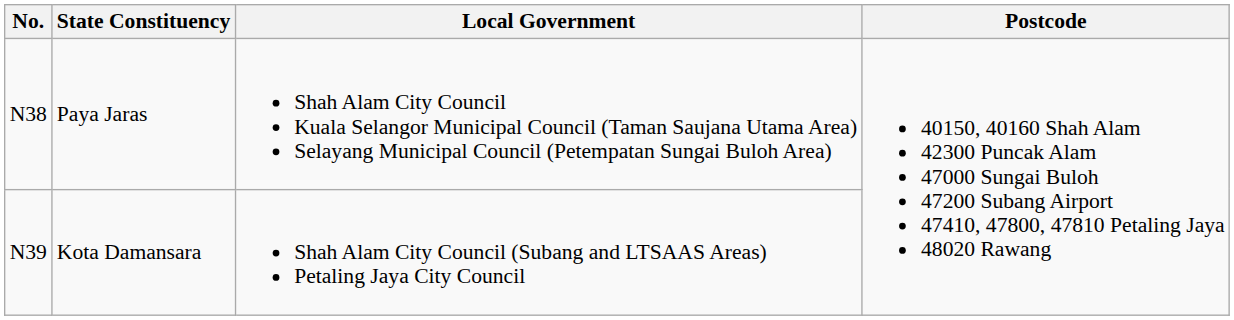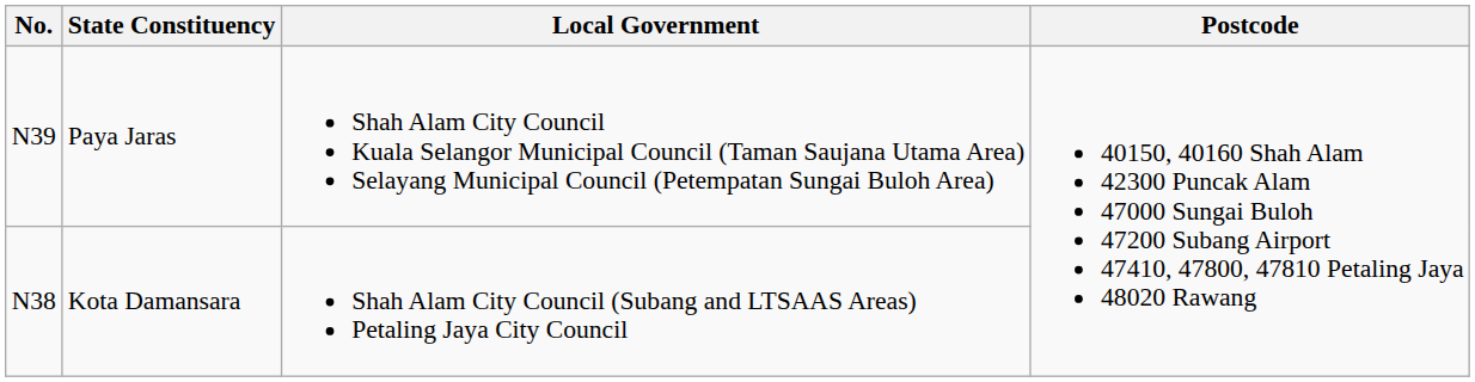Paya Jaras | No.: N38 -> N39
Kota Damansara | No.: N39 -> N38
